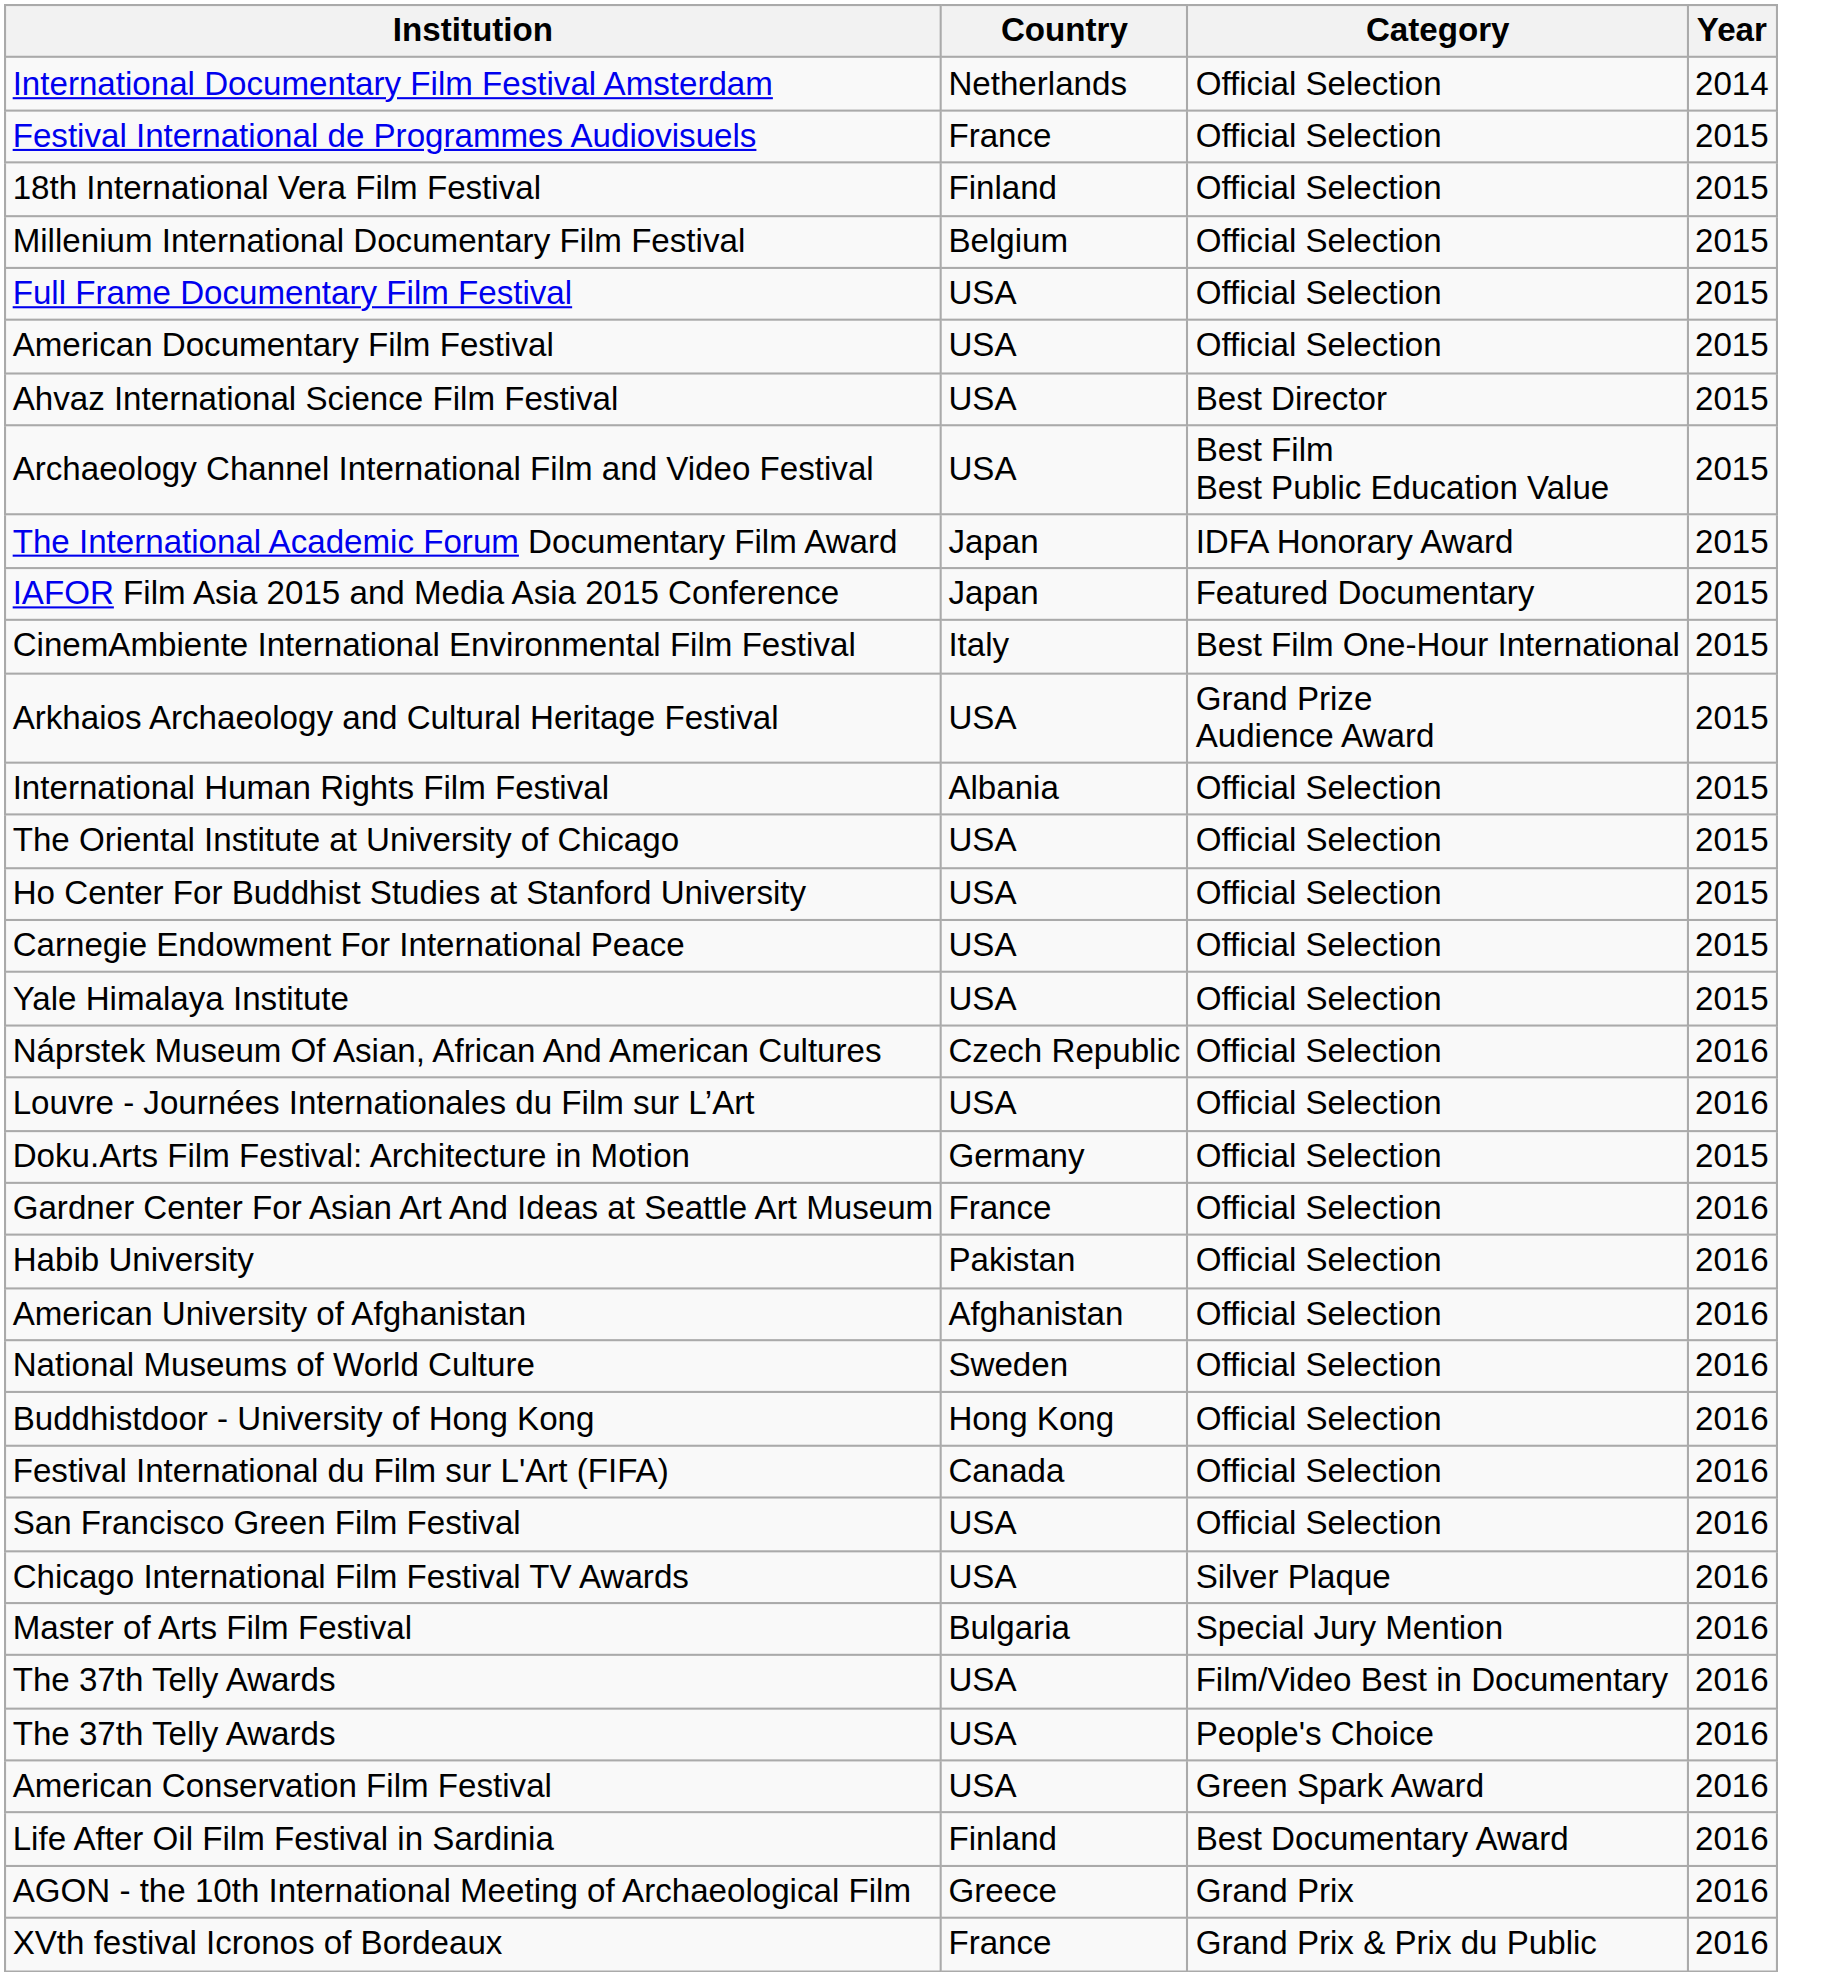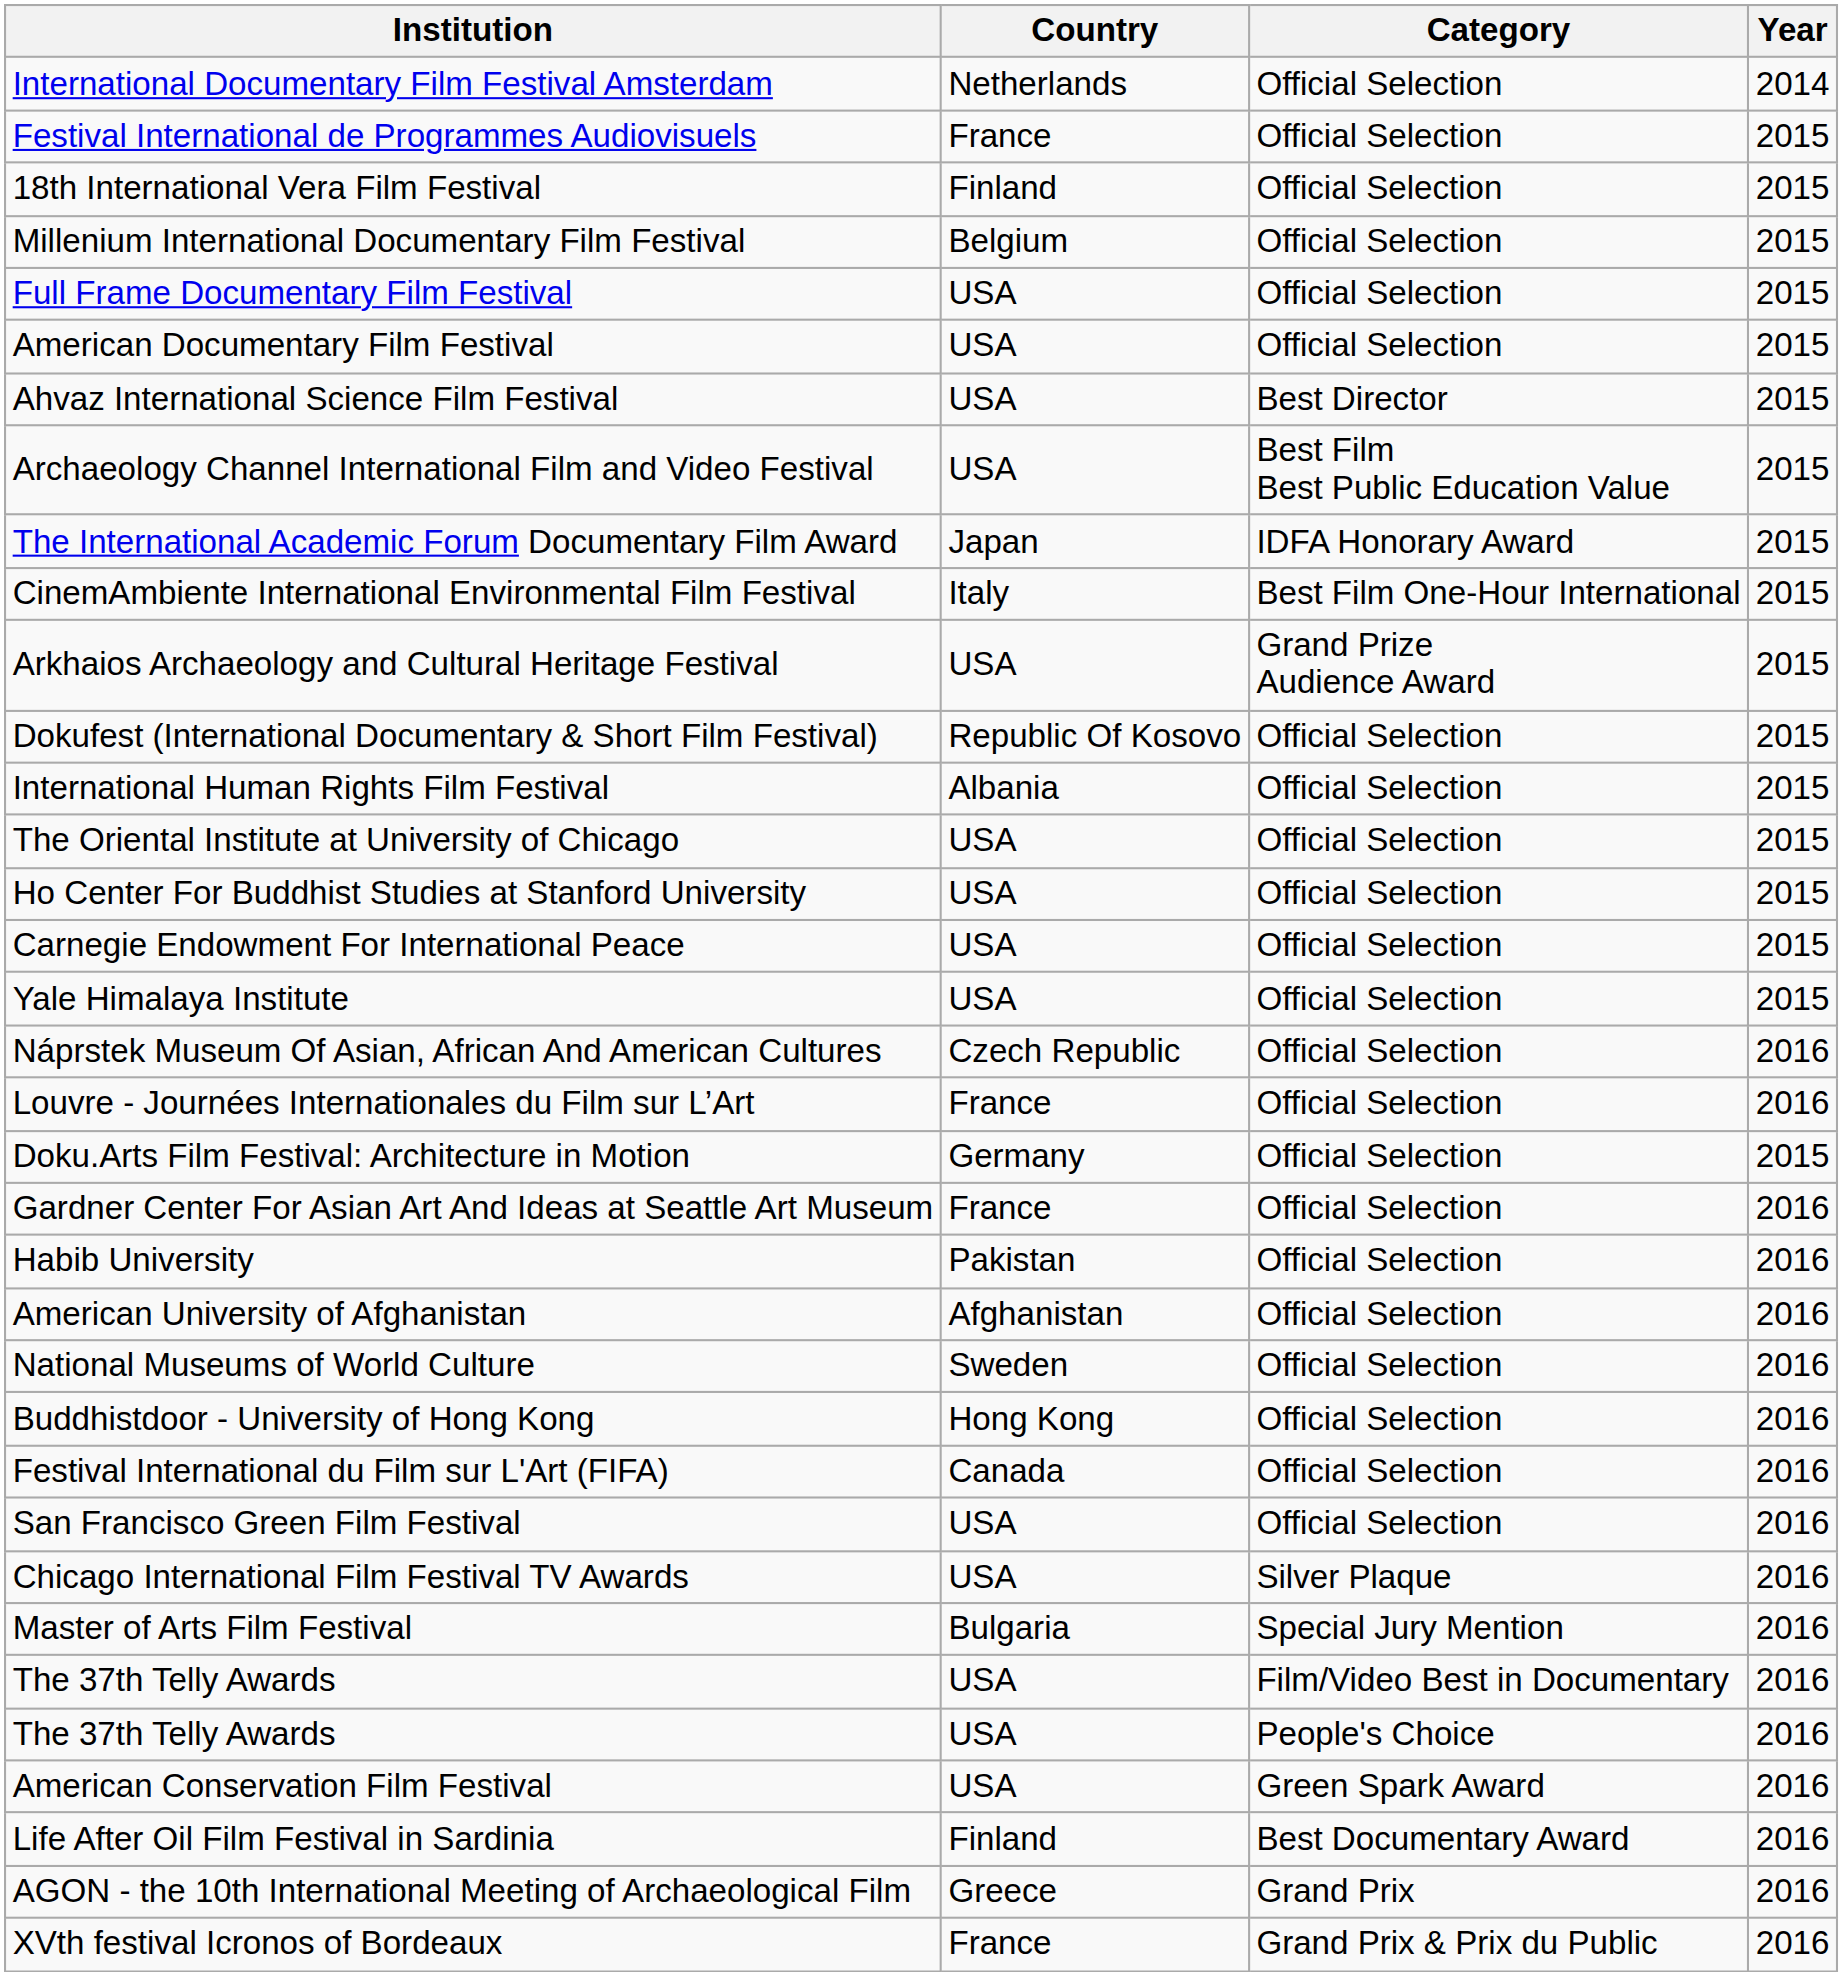- row: IAFOR Film Asia 2015 and Media Asia 2015 Conference | Japan | Featured Documentary | 2015
+ row: Dokufest (International Documentary & Short Film Festival) | Republic Of Kosovo | Official Selection | 2015
Louvre - Journées Internationales du Film sur L’Art | Country: USA -> France
